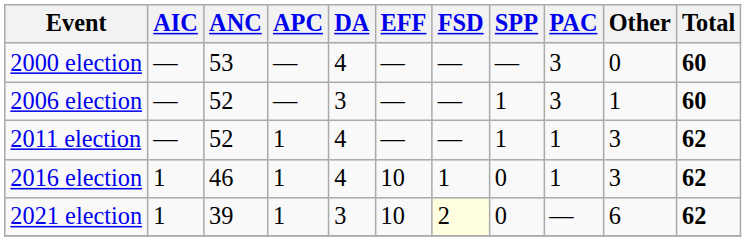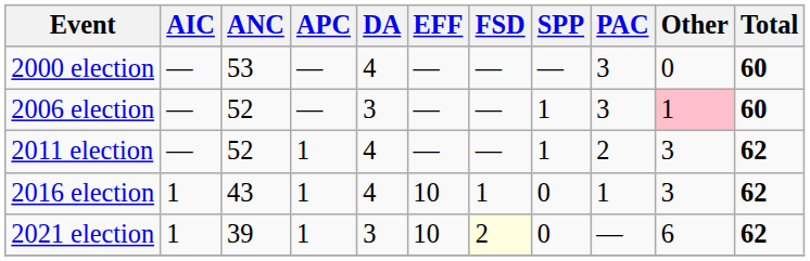2006 election | Other: no background -> pink background
2011 election | PAC: 1 -> 2
2016 election | ANC: 46 -> 43
